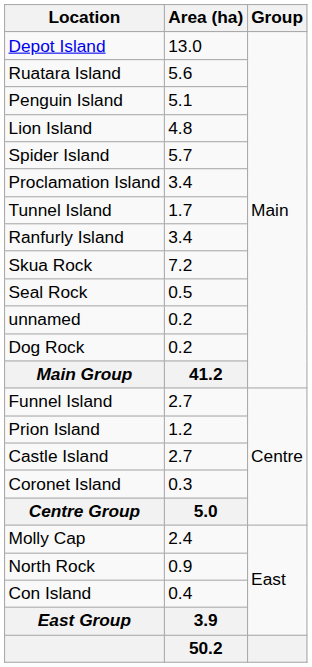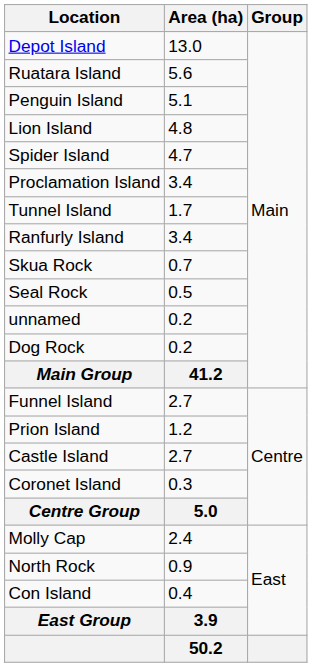Spider Island | Area (ha): 5.7 -> 4.7
Skua Rock | Area (ha): 7.2 -> 0.7
